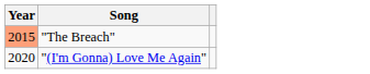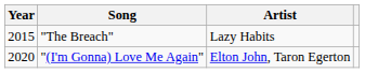+ column: Artist | Lazy Habits | Elton John, Taron Egerton
"The Breach" | Year: lightsalmon background -> no background
